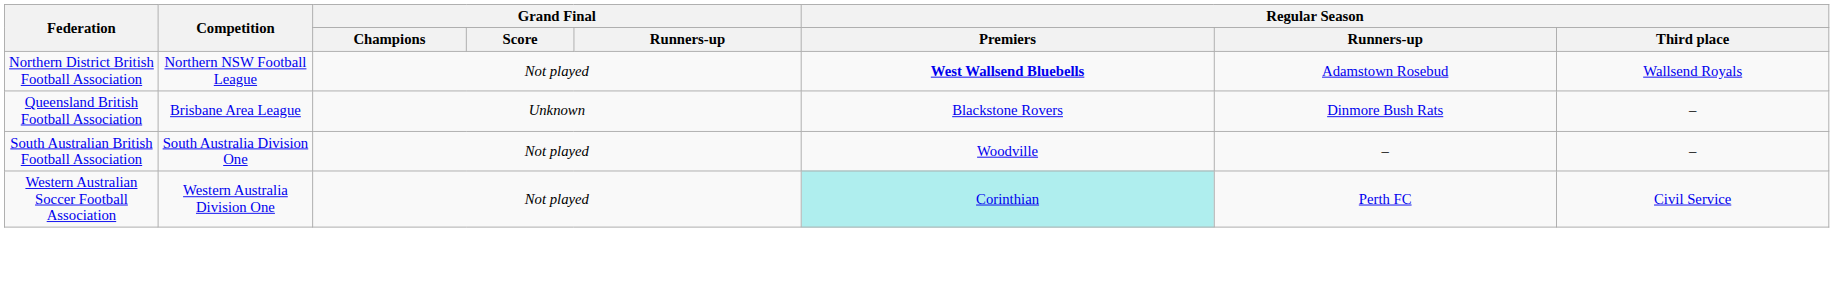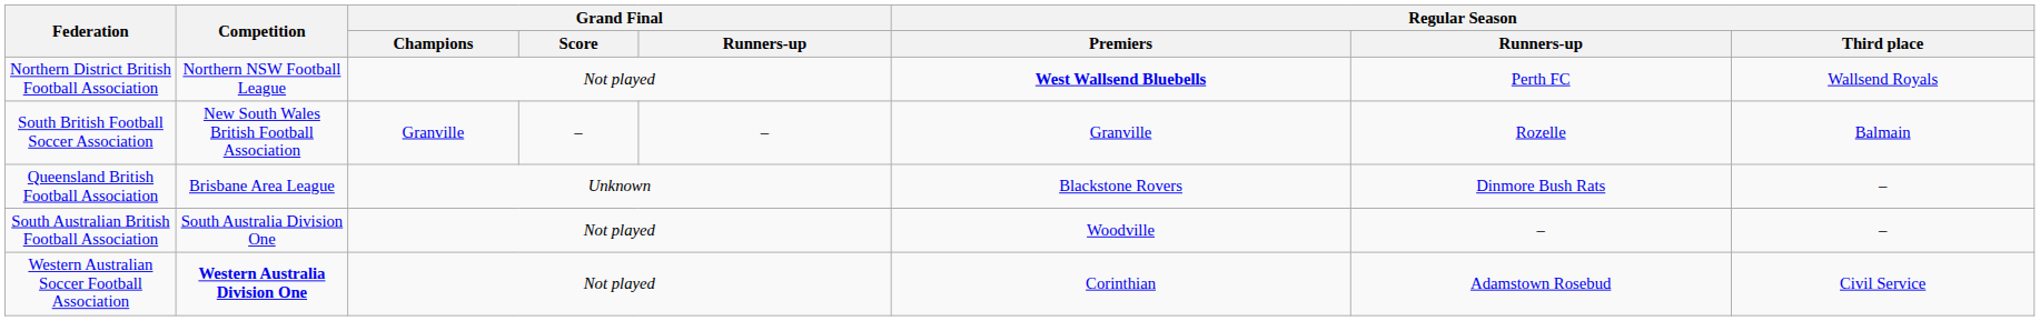Northern District British Football Association | Regular Season / Runners-up: Adamstown Rosebud -> Perth FC
+ row: South British Football Soccer Association | New South Wales British Football Association | Granville | – | – | Granville | Rozelle | Balmain
Western Australian Soccer Football Association | Competition: normal -> bold
Western Australian Soccer Football Association | Regular Season / Premiers: paleturquoise background -> no background
Western Australian Soccer Football Association | Regular Season / Runners-up: Perth FC -> Adamstown Rosebud
